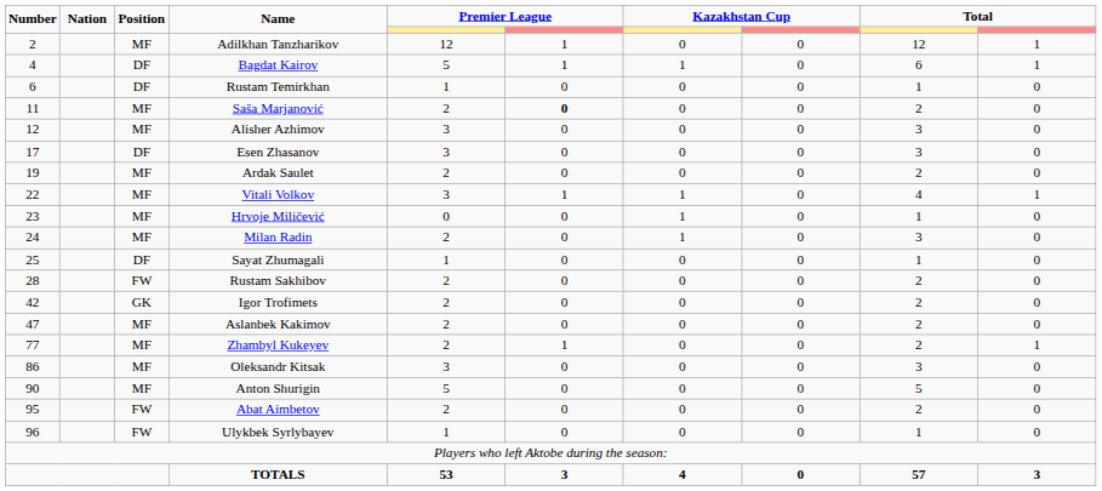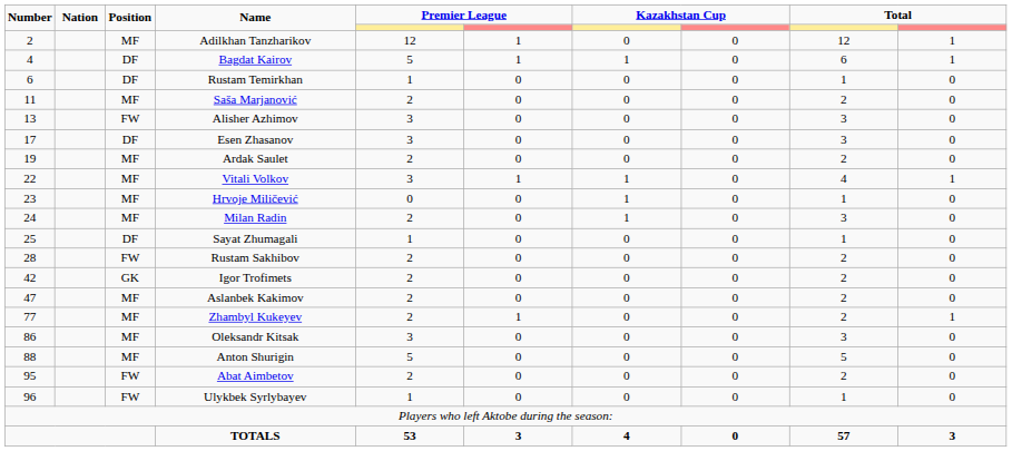Saša Marjanović | column 6: bold -> normal
Alisher Azhimov | Number: 12 -> 13
Alisher Azhimov | Position: MF -> FW
Anton Shurigin | Number: 90 -> 88
